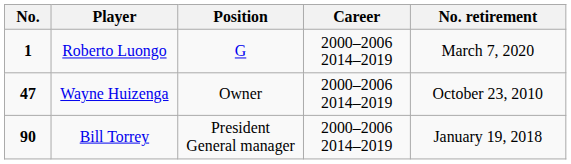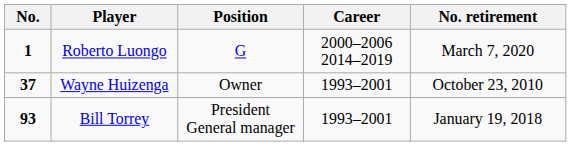Wayne Huizenga | No.: 47 -> 37
Wayne Huizenga | Career: 2000–2006 2014–2019 -> 1993–2001
Bill Torrey | No.: 90 -> 93
Bill Torrey | Career: 2000–2006 2014–2019 -> 1993–2001
